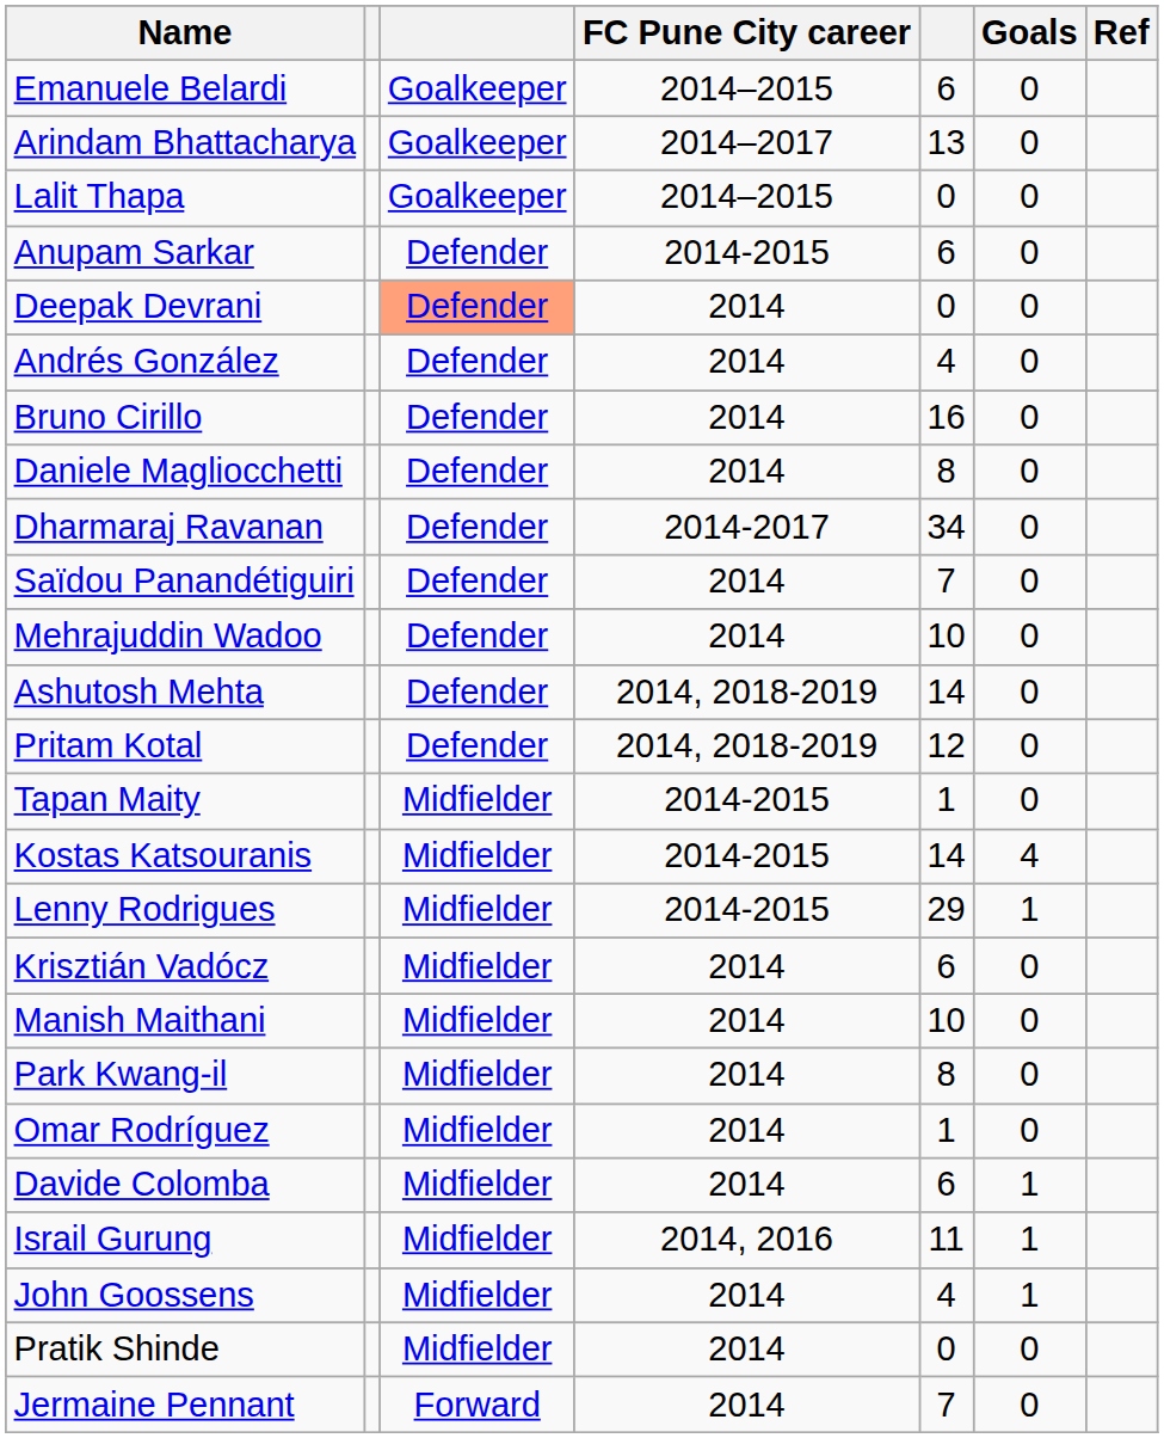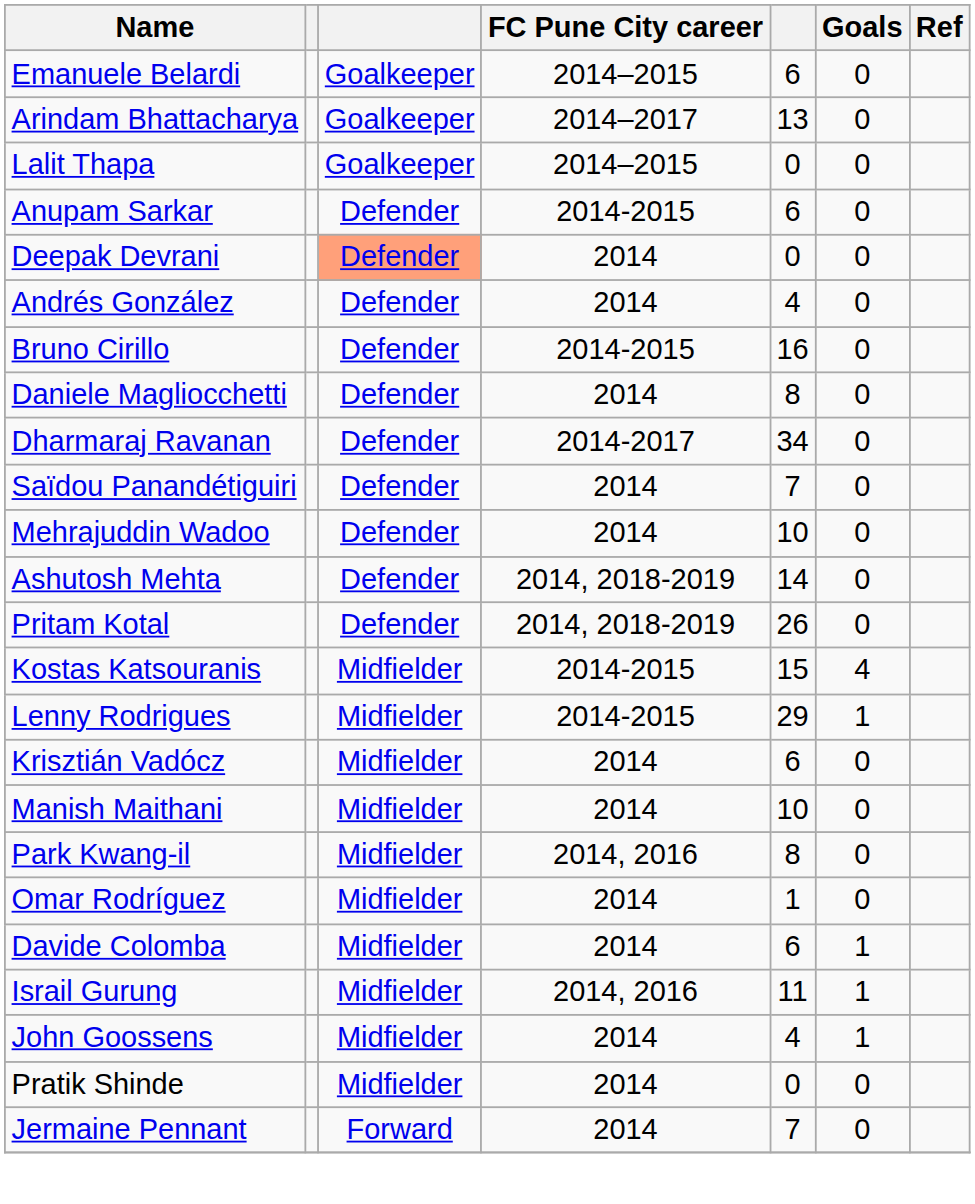Bruno Cirillo | FC Pune City career: 2014 -> 2014-2015
Pritam Kotal | column 5: 12 -> 26
- row: Tapan Maity | Midfielder | 2014-2015 | 1 | 0
Kostas Katsouranis | column 5: 14 -> 15
Park Kwang-il | FC Pune City career: 2014 -> 2014, 2016
